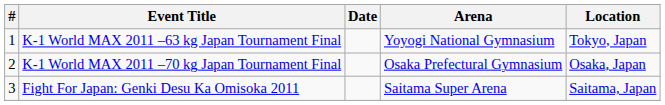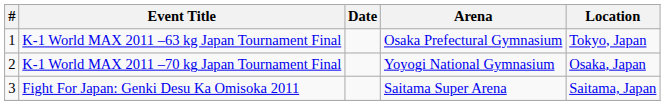K-1 World MAX 2011 –63 kg Japan Tournament Final | Arena: Yoyogi National Gymnasium -> Osaka Prefectural Gymnasium
K-1 World MAX 2011 –70 kg Japan Tournament Final | Arena: Osaka Prefectural Gymnasium -> Yoyogi National Gymnasium
